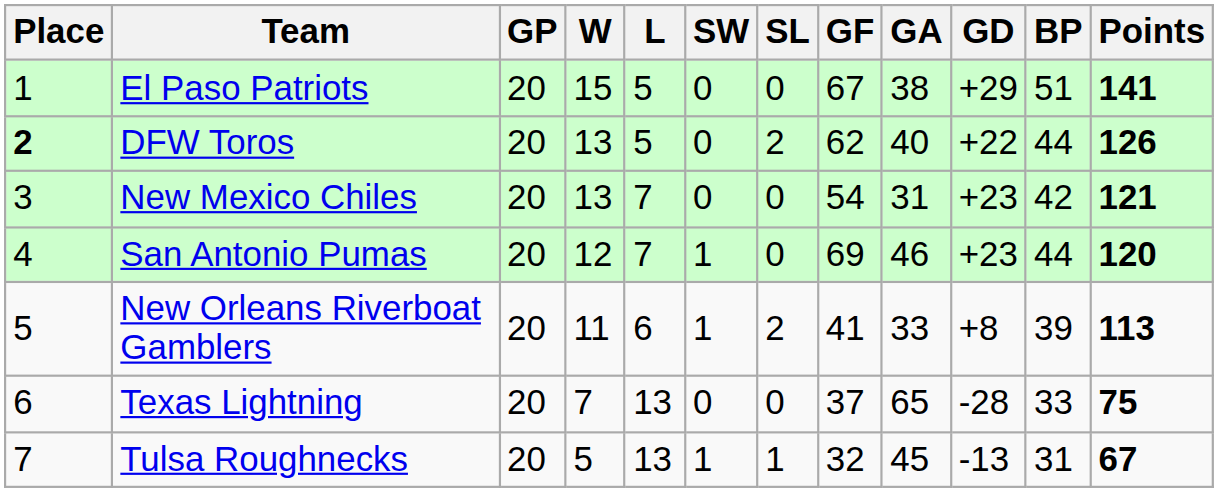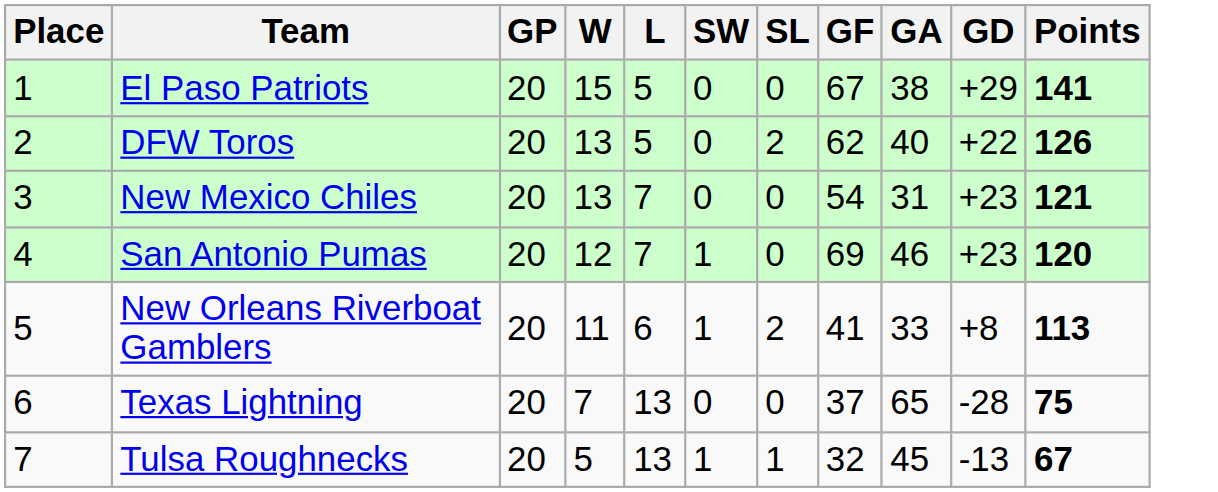- column: BP | 51 | 44 | 42 | 44 | 39 | 33 | 31
DFW Toros | Place: bold -> normal
